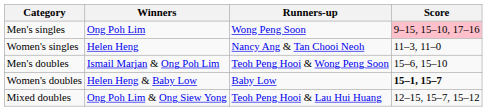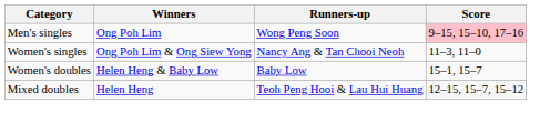Women's singles | Winners: Helen Heng -> Ong Poh Lim & Ong Siew Yong
- row: Men's doubles | Ismail Marjan & Ong Poh Lim | Teoh Peng Hooi & Wong Peng Soon | 15–6, 15–10
Women's doubles | Score: bold -> normal
Mixed doubles | Winners: Ong Poh Lim & Ong Siew Yong -> Helen Heng
